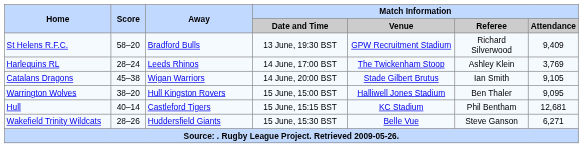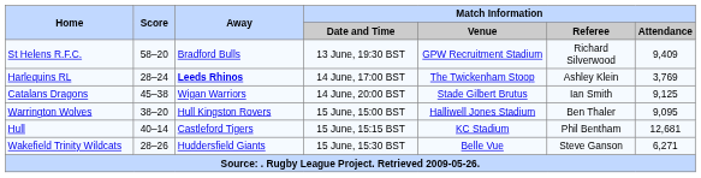Harlequins RL | Away: normal -> bold
Catalans Dragons | Match Information / Attendance: 9,105 -> 9,125
